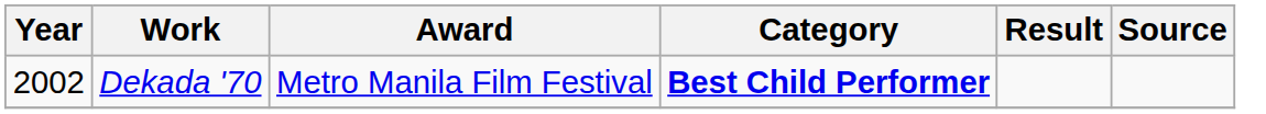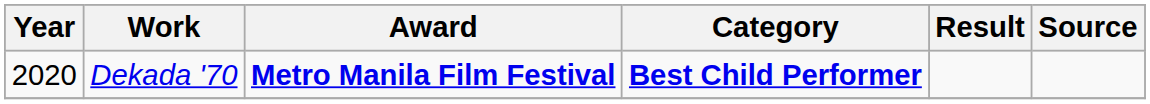Dekada '70 | Year: 2002 -> 2020
Dekada '70 | Award: normal -> bold
